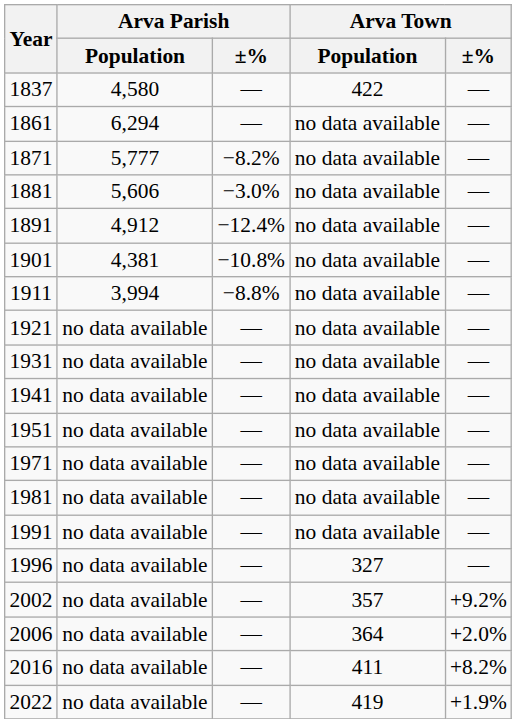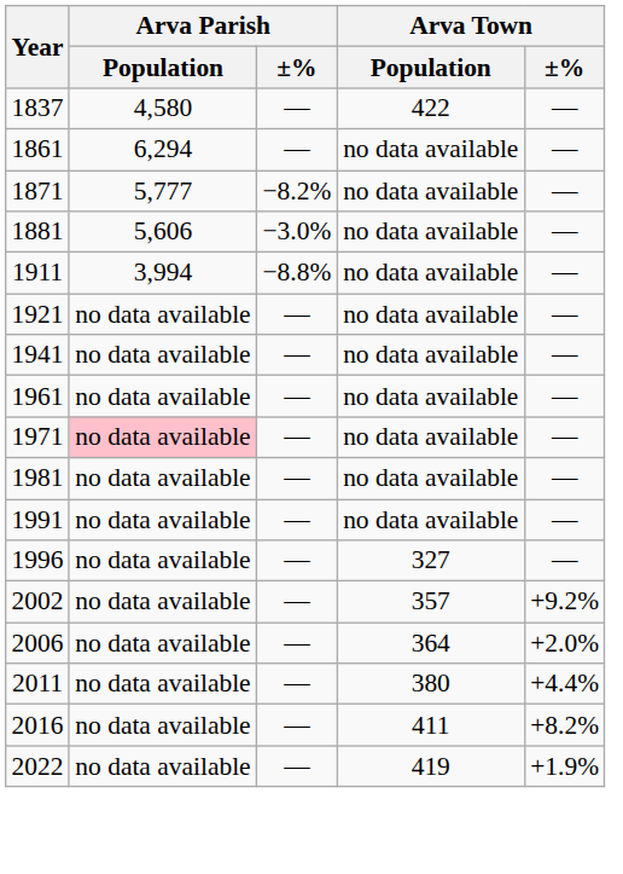- row: 1891 | 4,912 | −12.4% | no data available | —
- row: 1901 | 4,381 | −10.8% | no data available | —
- row: 1931 | no data available | — | no data available | —
- row: 1951 | no data available | — | no data available | —
+ row: 1961 | no data available | — | no data available | —
1971 | Arva Parish / Population: no background -> pink background
+ row: 2011 | no data available | — | 380 | +4.4%
